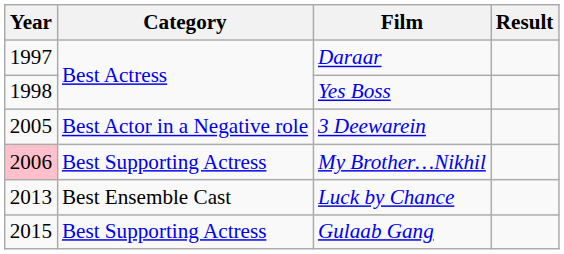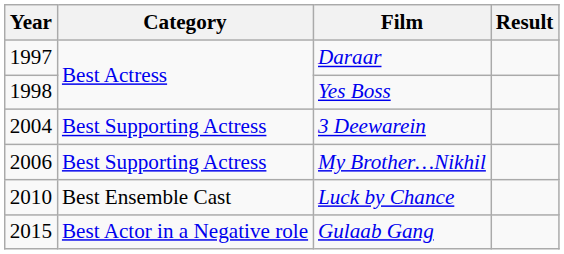3 Deewarein | Year: 2005 -> 2004
3 Deewarein | Category: Best Actor in a Negative role -> Best Supporting Actress
My Brother…Nikhil | Year: pink background -> no background
Luck by Chance | Year: 2013 -> 2010
Gulaab Gang | Category: Best Supporting Actress -> Best Actor in a Negative role
